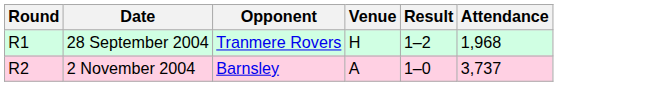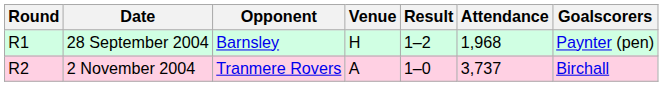+ column: Goalscorers | Paynter (pen) | Birchall
28 September 2004 | Opponent: Tranmere Rovers -> Barnsley
2 November 2004 | Opponent: Barnsley -> Tranmere Rovers
